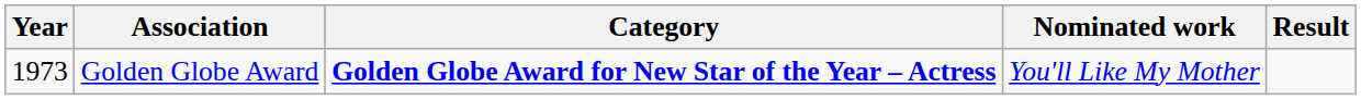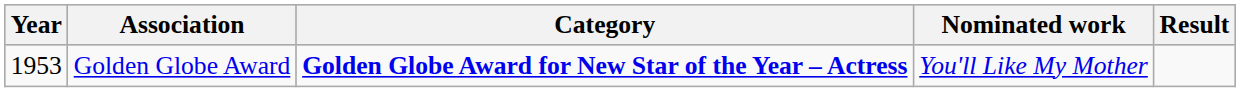Golden Globe Award | Year: 1973 -> 1953
